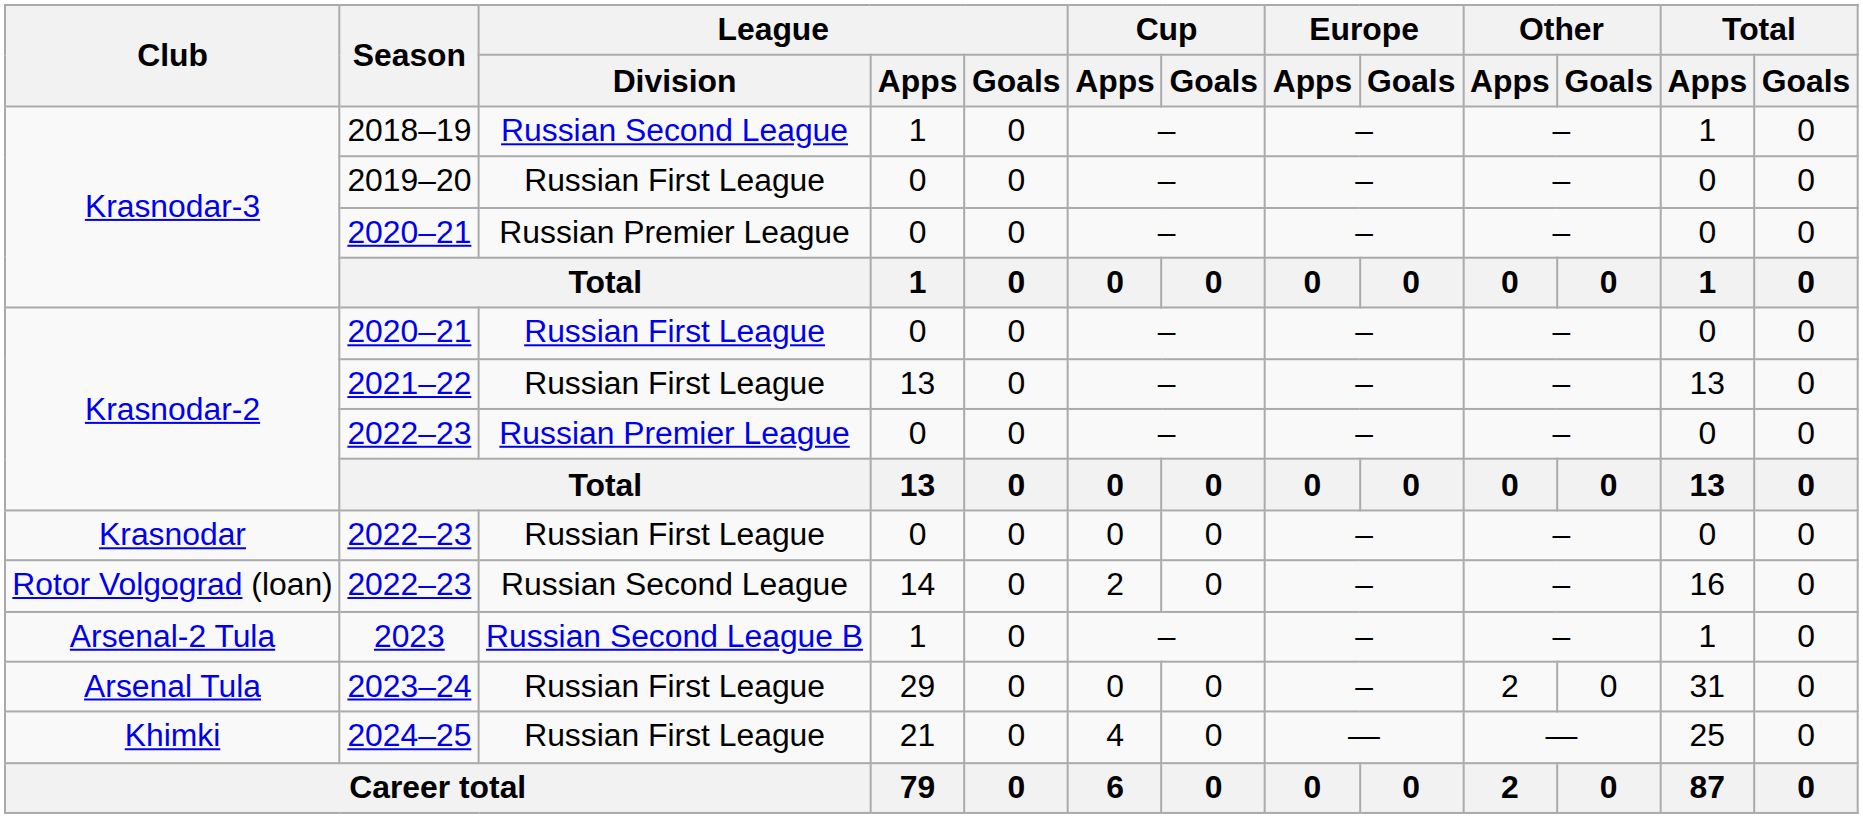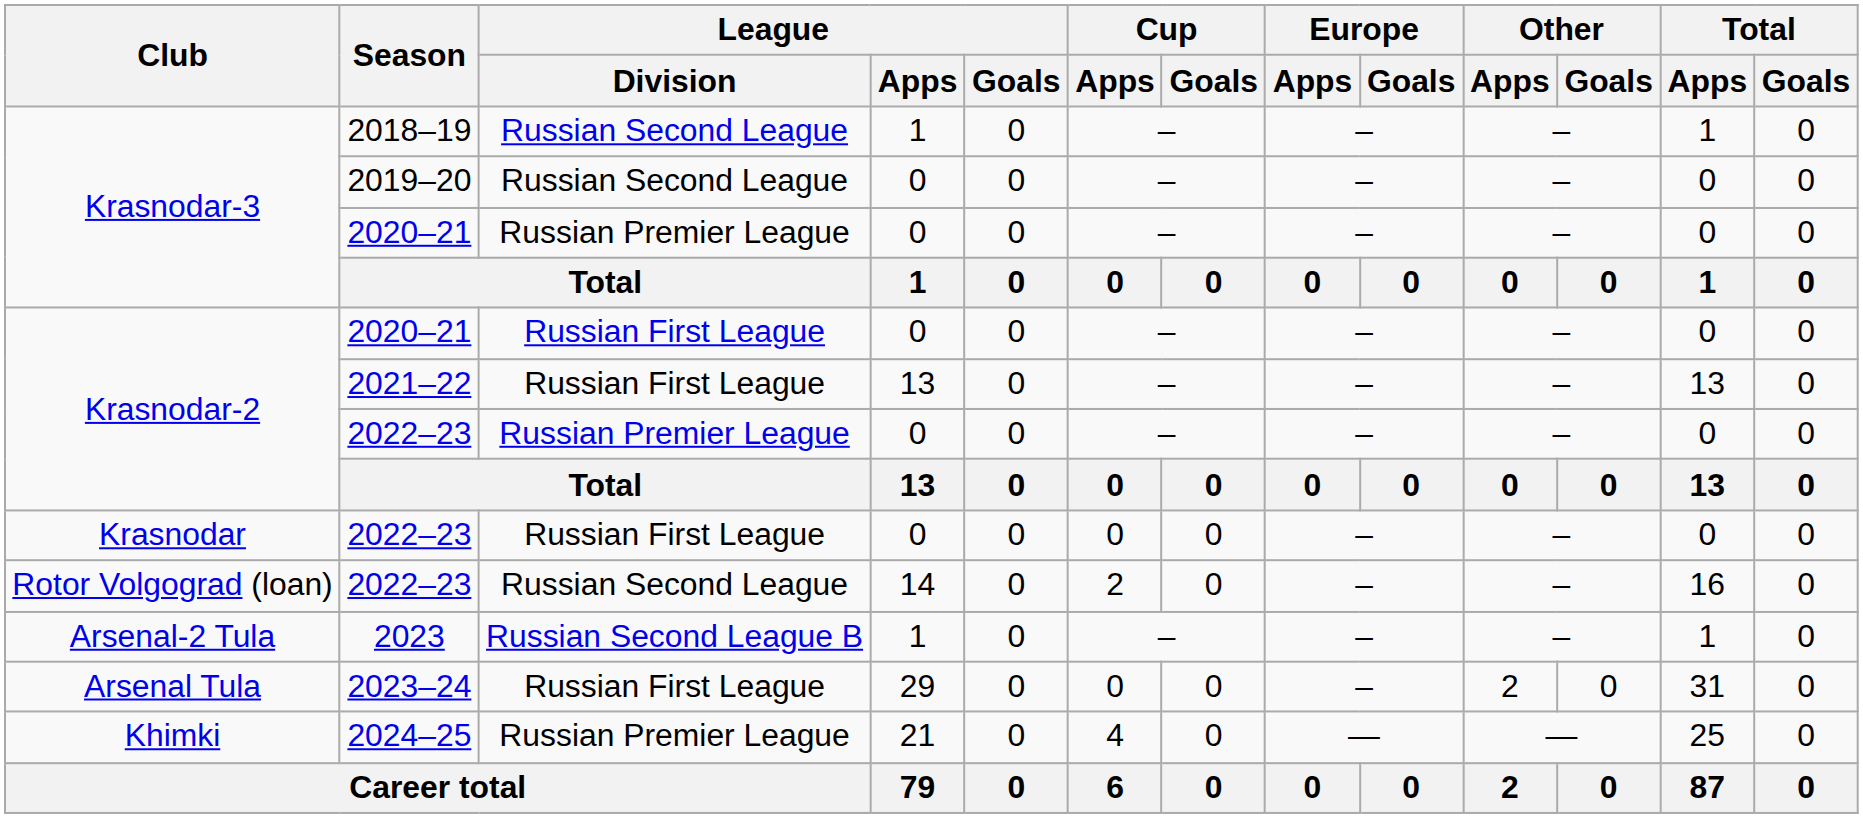2019–20 | League / Division: Russian First League -> Russian Second League
2024–25 | League / Division: Russian First League -> Russian Premier League
